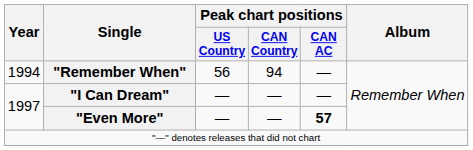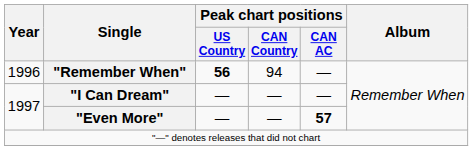"Remember When" | Year: 1994 -> 1996
"Remember When" | Peak chart positions / US Country: normal -> bold
